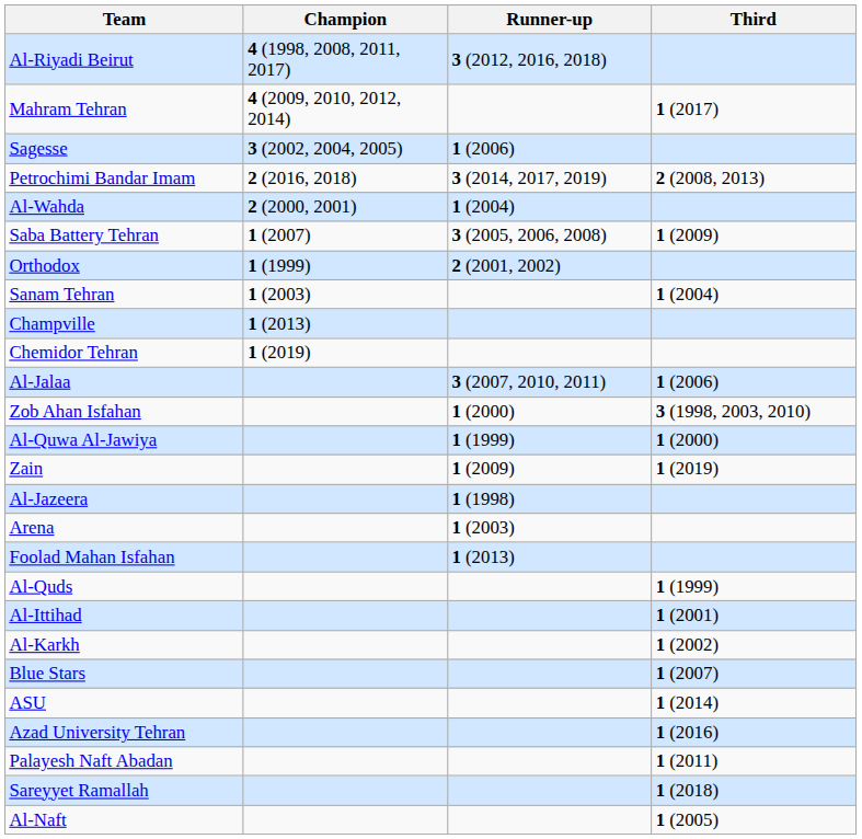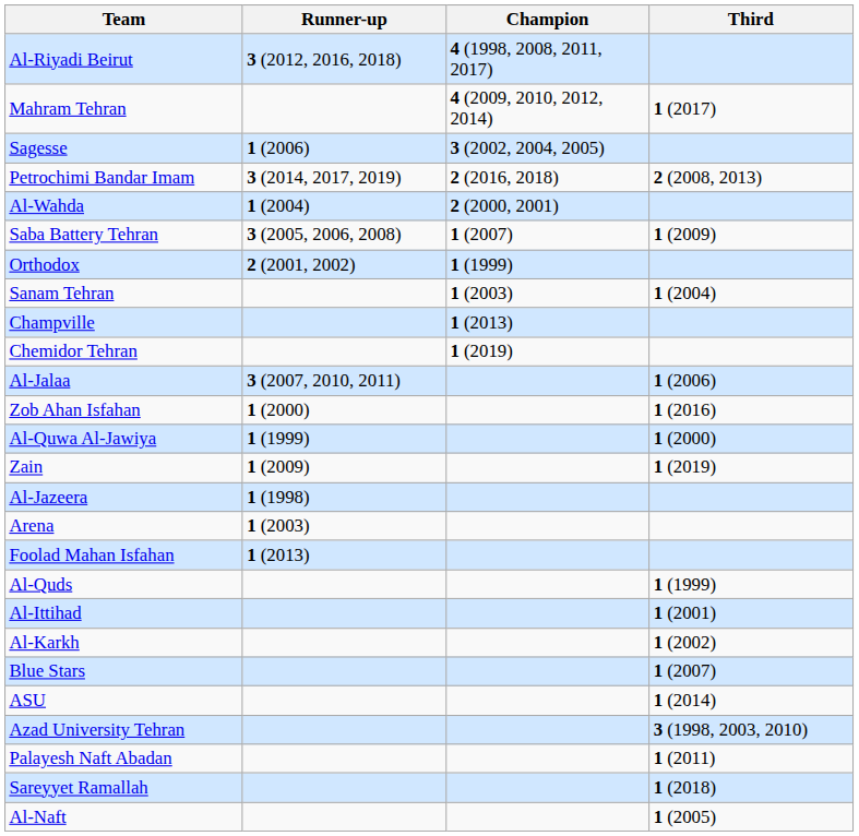columns swapped: Champion <-> Runner-up
Zob Ahan Isfahan | Third: 3 (1998, 2003, 2010) -> 1 (2016)
Azad University Tehran | Third: 1 (2016) -> 3 (1998, 2003, 2010)
